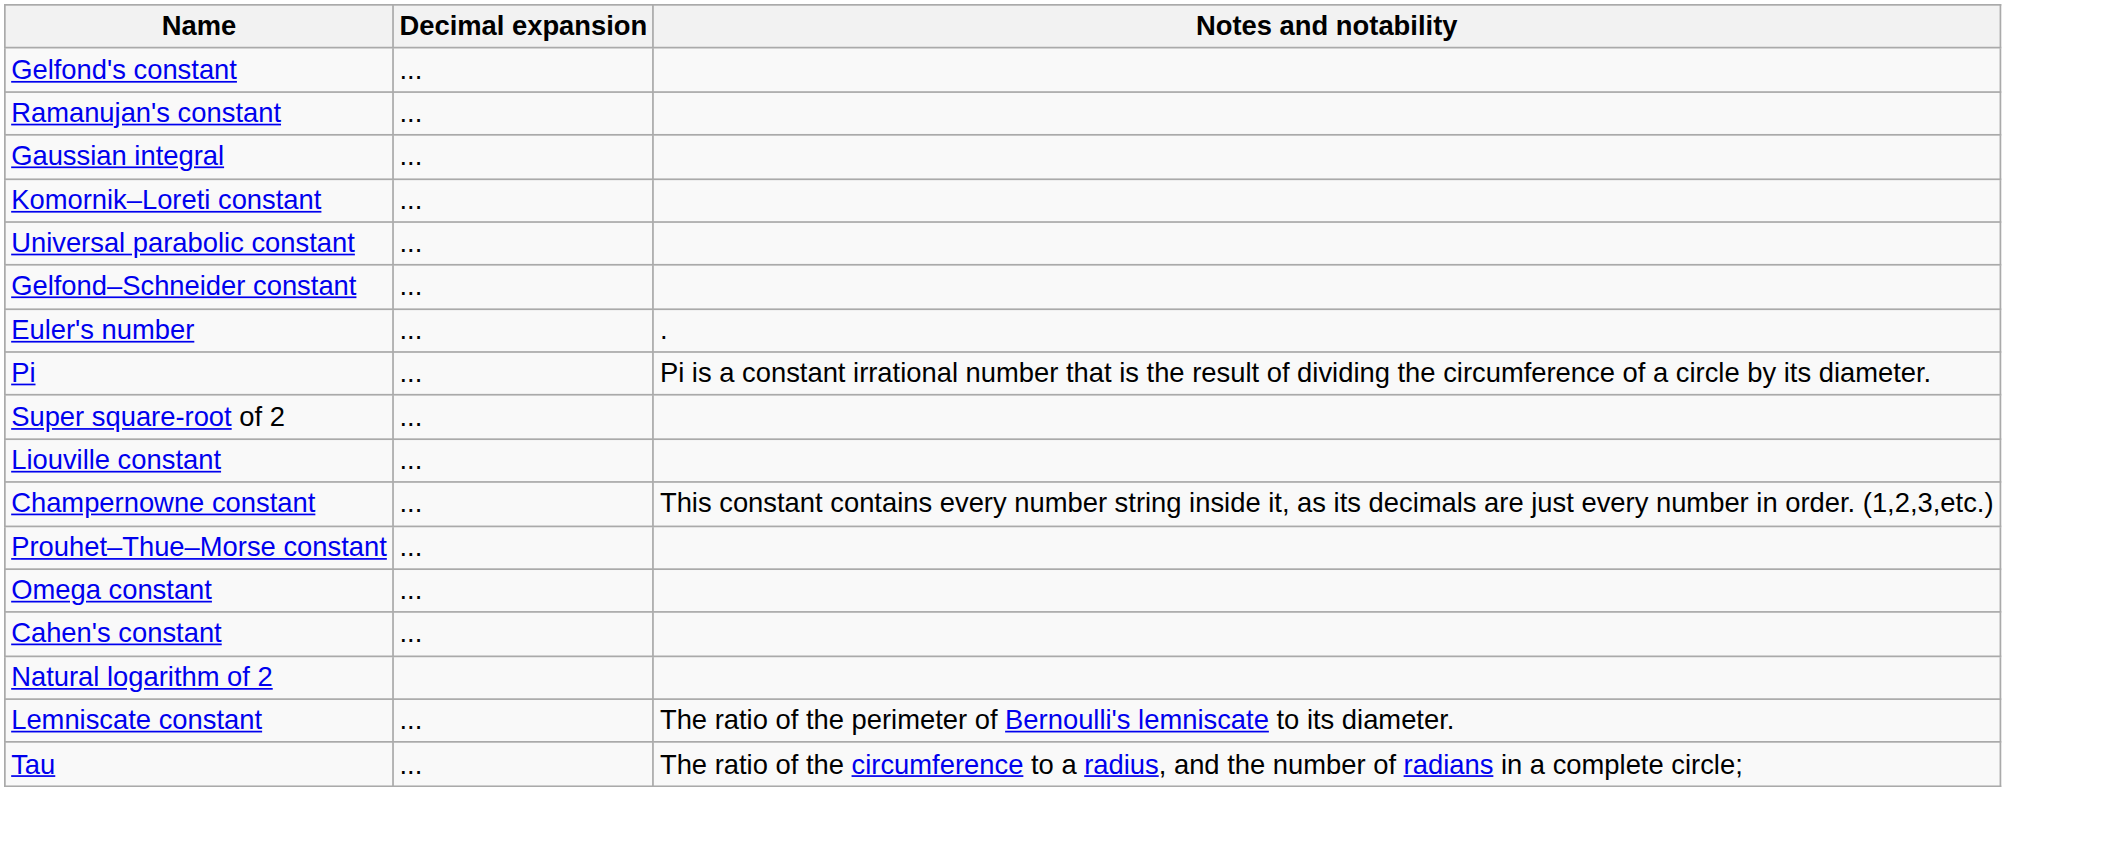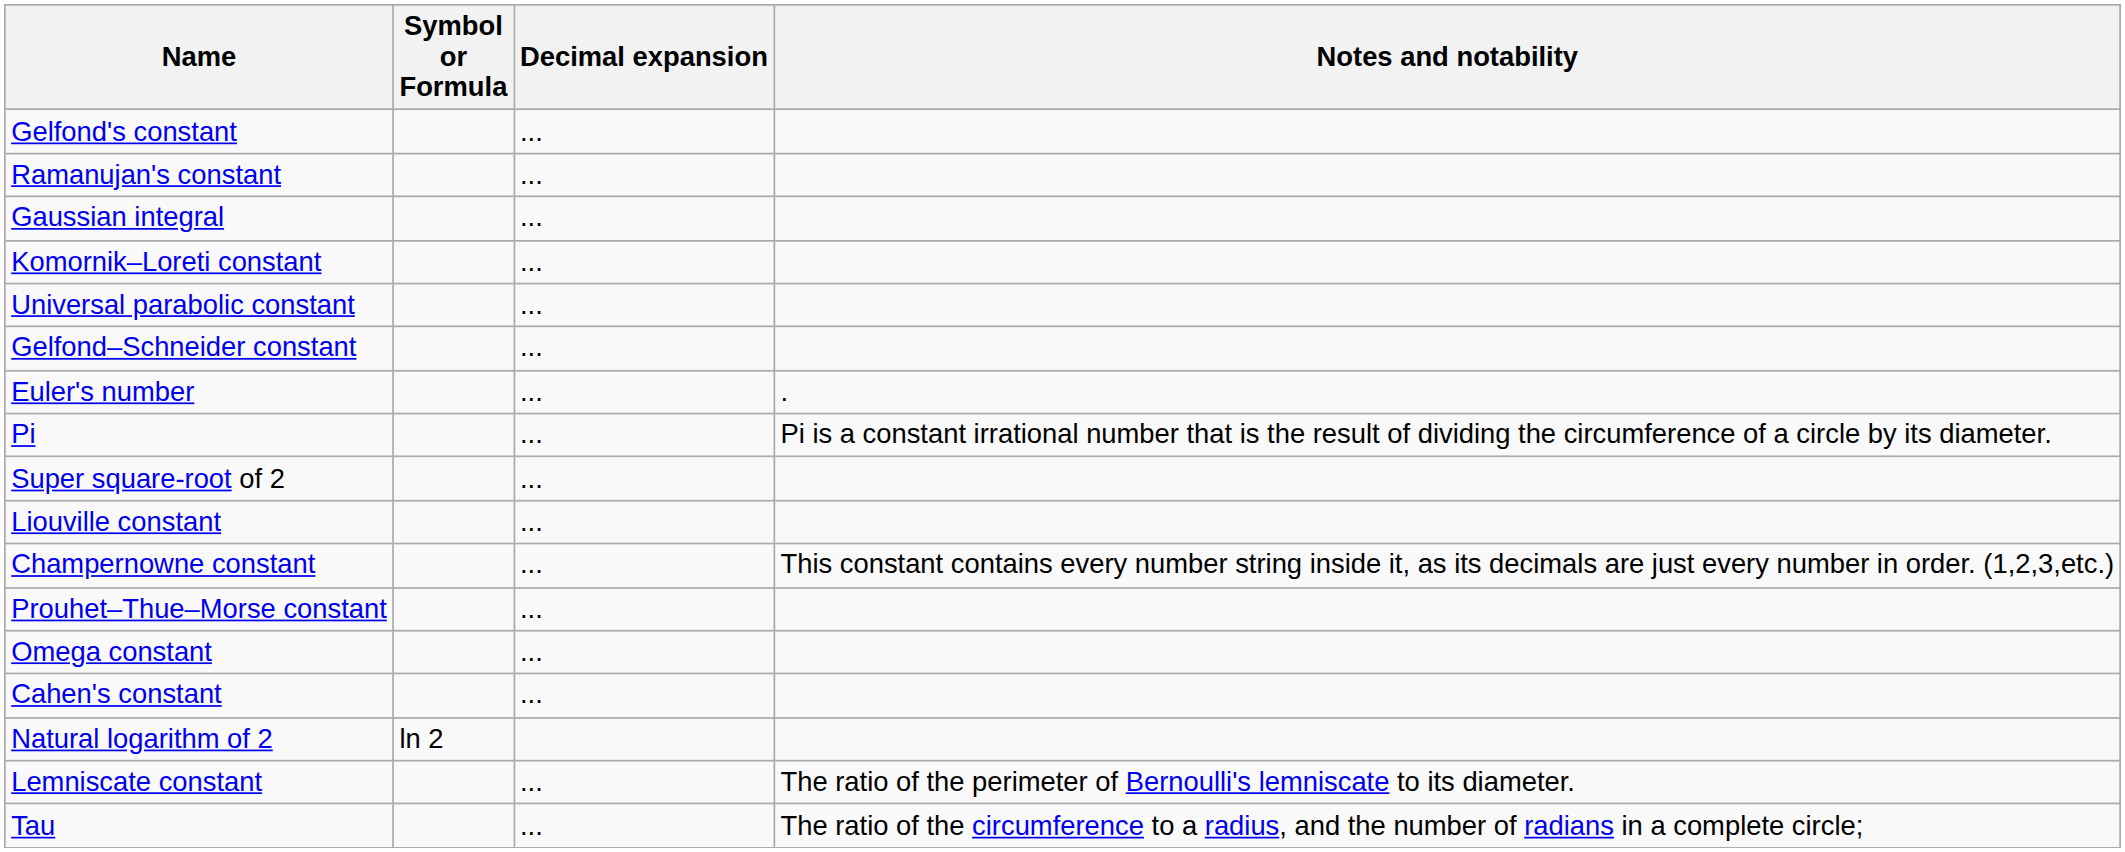+ column: Symbol or Formula | ln 2
